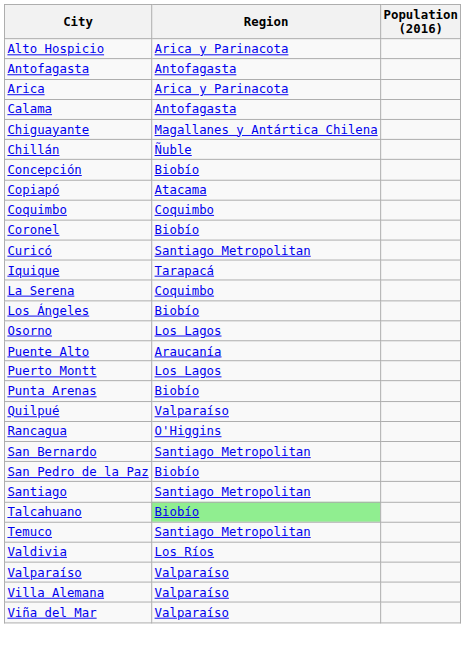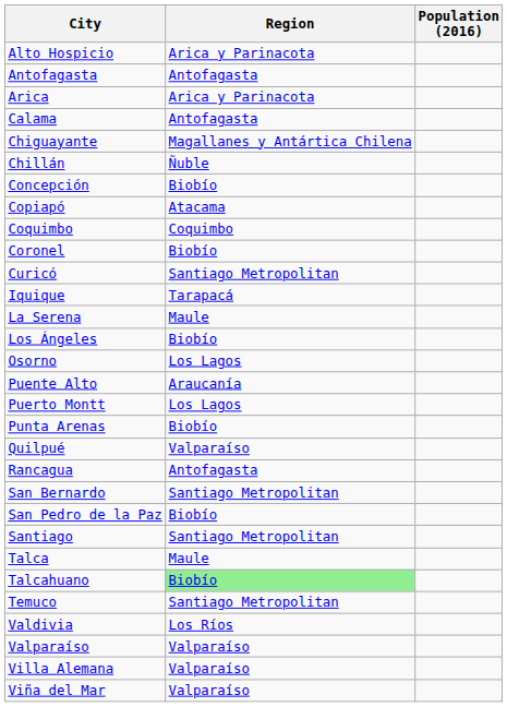La Serena | Region: Coquimbo -> Maule
Rancagua | Region: O'Higgins -> Antofagasta
+ row: Talca | Maule
